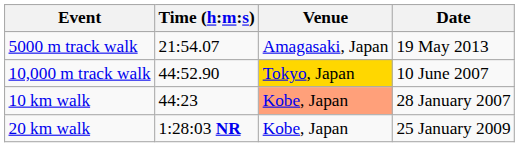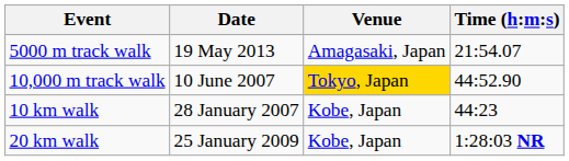columns swapped: Time (h:m:s) <-> Date
10 km walk | Venue: lightsalmon background -> no background
